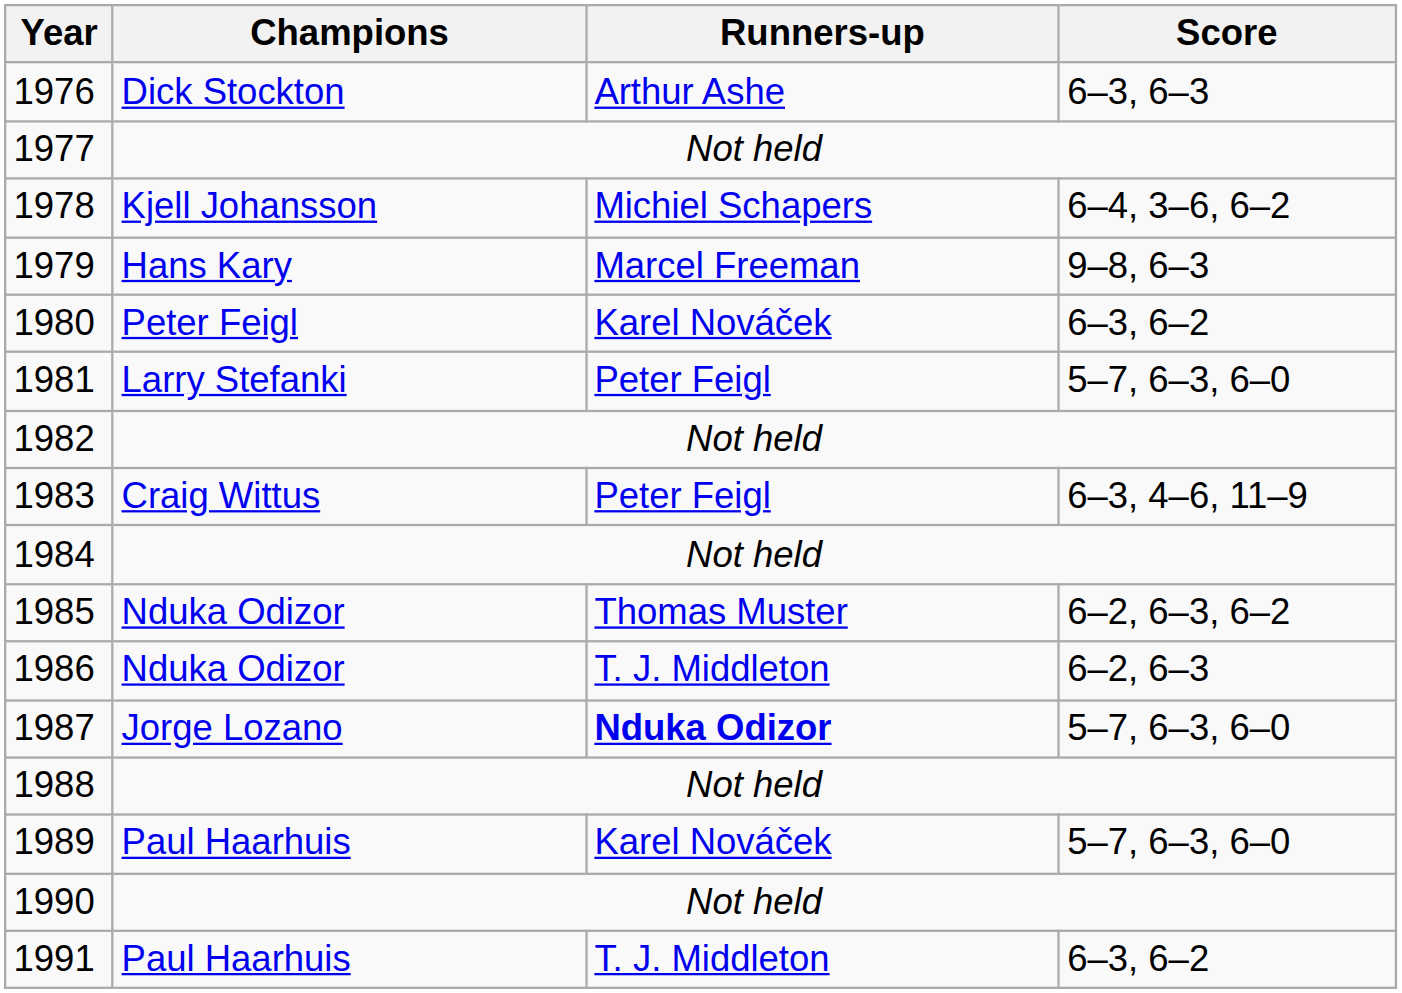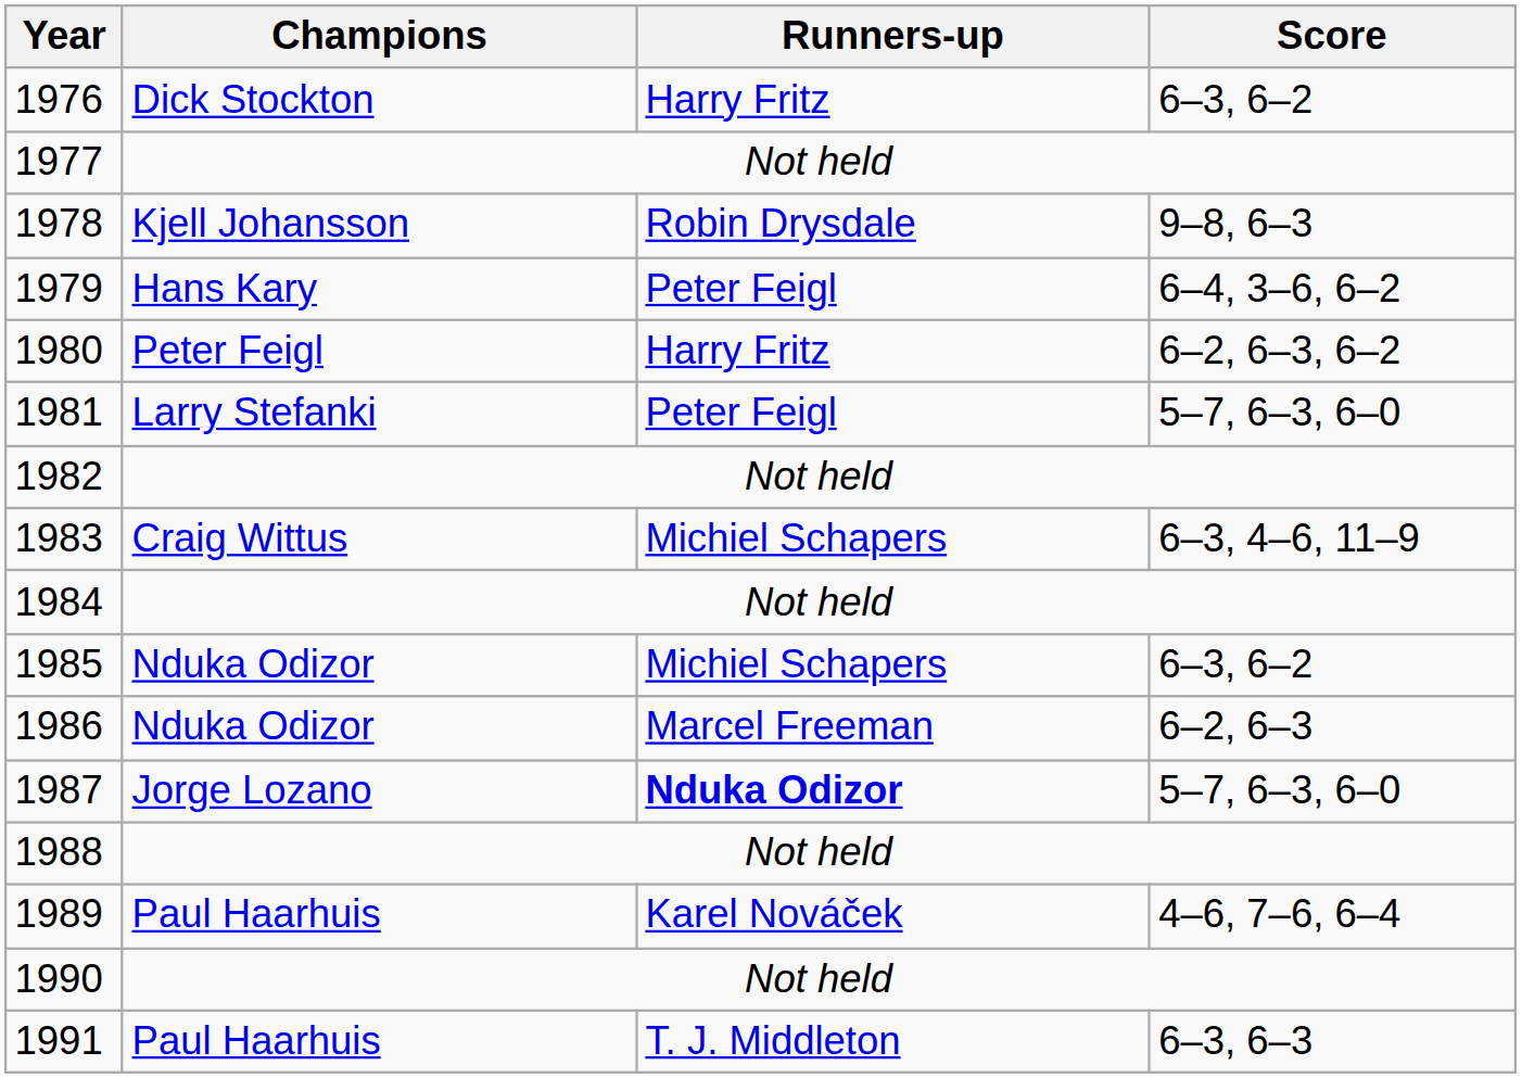1976 | Runners-up: Arthur Ashe -> Harry Fritz
1976 | Score: 6–3, 6–3 -> 6–3, 6–2
1978 | Runners-up: Michiel Schapers -> Robin Drysdale
1978 | Score: 6–4, 3–6, 6–2 -> 9–8, 6–3
1979 | Runners-up: Marcel Freeman -> Peter Feigl
1979 | Score: 9–8, 6–3 -> 6–4, 3–6, 6–2
1980 | Runners-up: Karel Nováček -> Harry Fritz
1980 | Score: 6–3, 6–2 -> 6–2, 6–3, 6–2
1983 | Runners-up: Peter Feigl -> Michiel Schapers
1985 | Runners-up: Thomas Muster -> Michiel Schapers
1985 | Score: 6–2, 6–3, 6–2 -> 6–3, 6–2
1986 | Runners-up: T. J. Middleton -> Marcel Freeman
1989 | Score: 5–7, 6–3, 6–0 -> 4–6, 7–6, 6–4
1991 | Score: 6–3, 6–2 -> 6–3, 6–3
